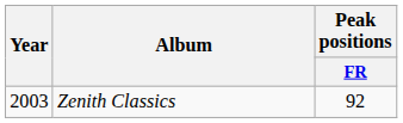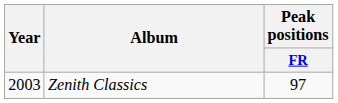Zenith Classics | Peak positions / FR: 92 -> 97
